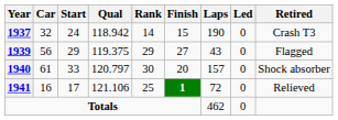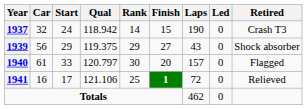1939 | Retired: Flagged -> Shock absorber
1940 | Retired: Shock absorber -> Flagged
